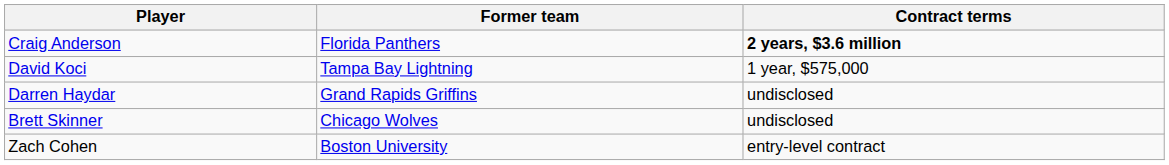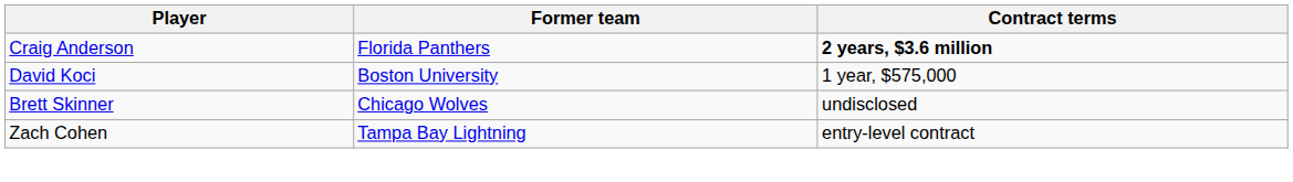David Koci | Former team: Tampa Bay Lightning -> Boston University
- row: Darren Haydar | Grand Rapids Griffins | undisclosed
Zach Cohen | Former team: Boston University -> Tampa Bay Lightning
